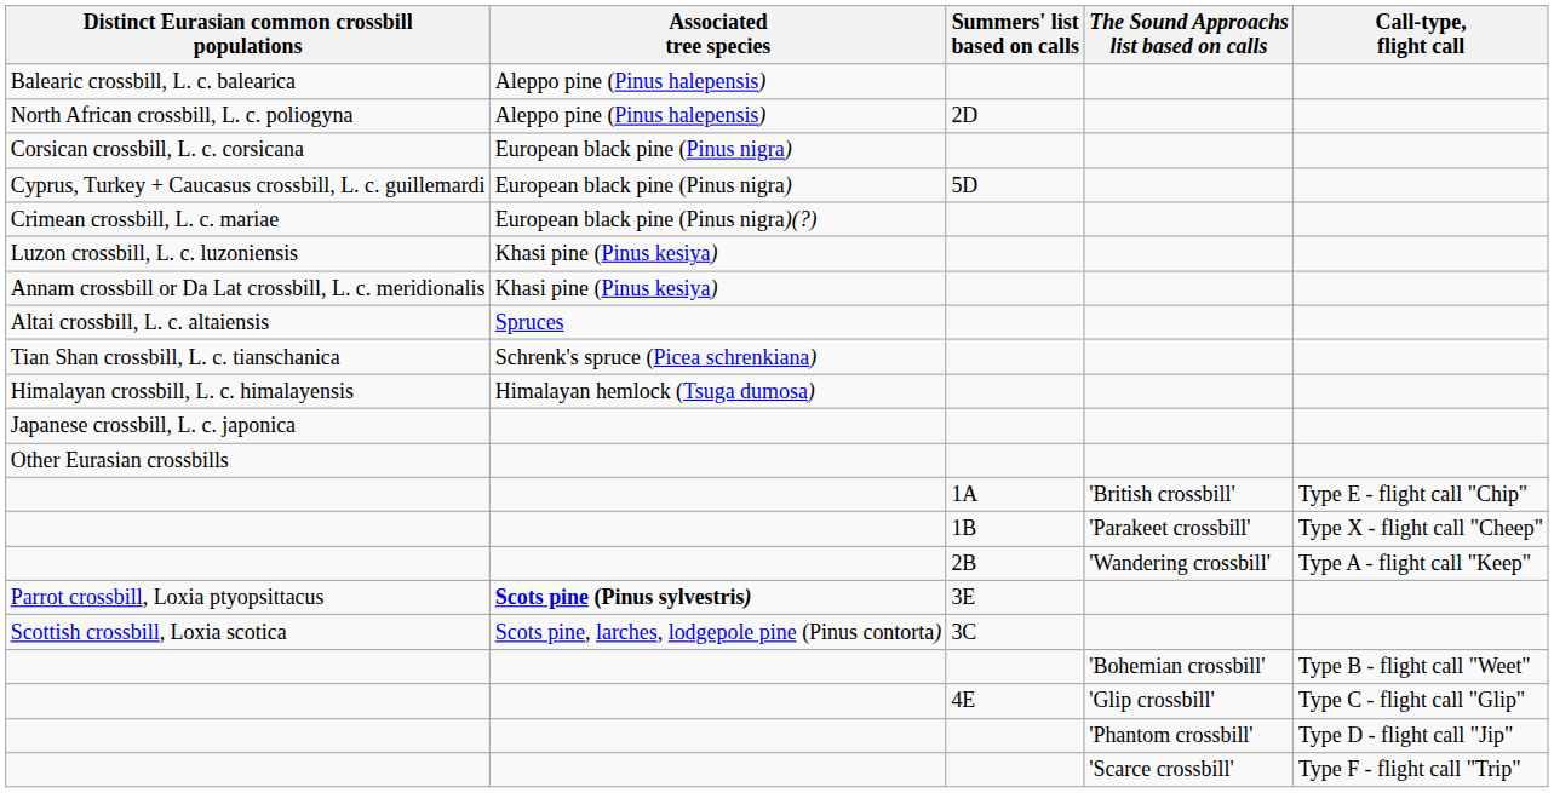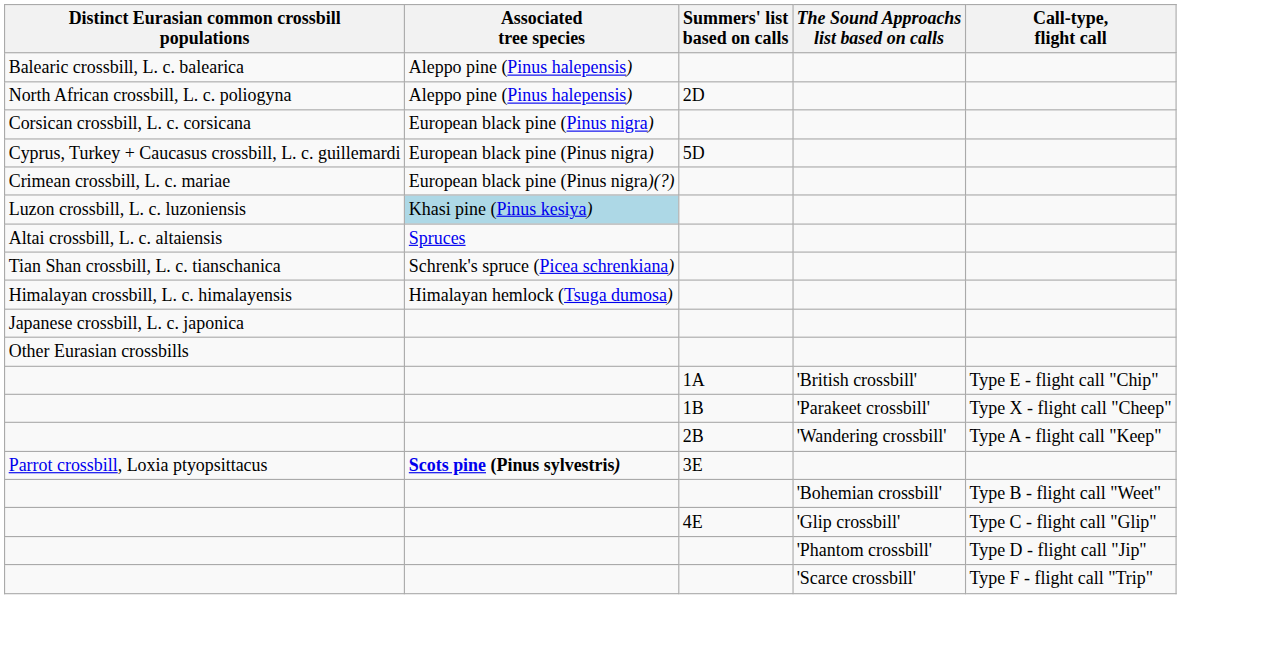Luzon crossbill, L. c. luzoniensis | Associated tree species: no background -> lightblue background
- row: Annam crossbill or Da Lat crossbill, L. c. meridionalis | Khasi pine (Pinus kesiya)
- row: Scottish crossbill, Loxia scotica | Scots pine, larches, lodgepole pine (Pinus contorta) | 3C
